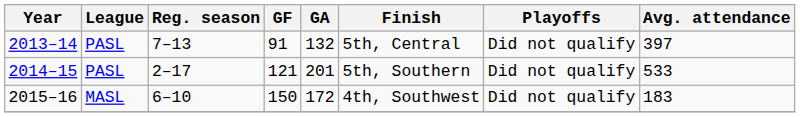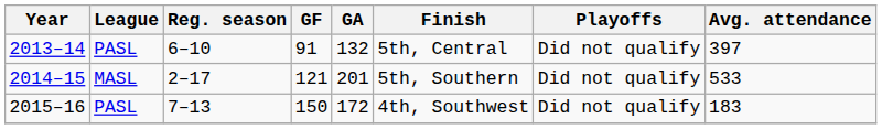2013–14 | Reg. season: 7–13 -> 6–10
2014–15 | League: PASL -> MASL
2015–16 | League: MASL -> PASL
2015–16 | Reg. season: 6–10 -> 7–13
